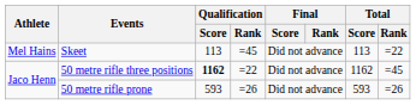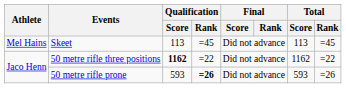Skeet | Total / Rank: =22 -> =45
50 metre rifle three positions | Total / Rank: =45 -> =22
50 metre rifle prone | Qualification / Rank: normal -> bold
